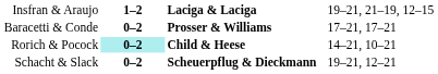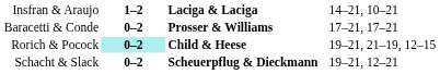Insfran & Araujo | column 4: 19–21, 21–19, 12–15 -> 14–21, 10–21
Rorich & Pocock | column 4: 14–21, 10–21 -> 19–21, 21–19, 12–15
